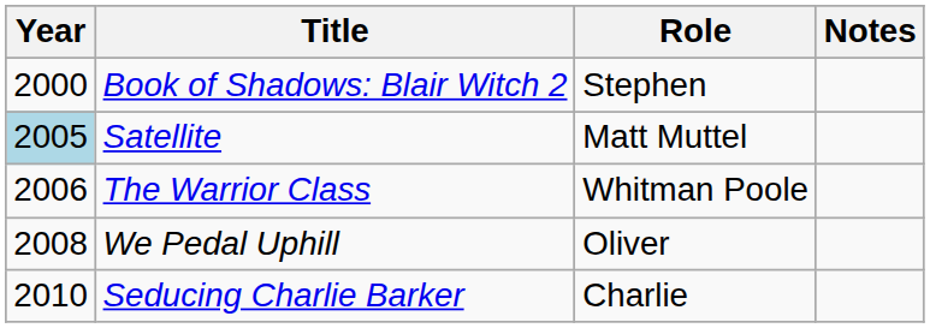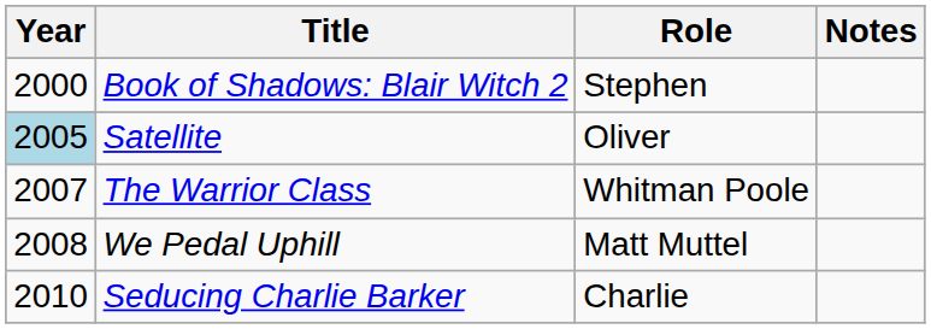Satellite | Role: Matt Muttel -> Oliver
The Warrior Class | Year: 2006 -> 2007
We Pedal Uphill | Role: Oliver -> Matt Muttel
